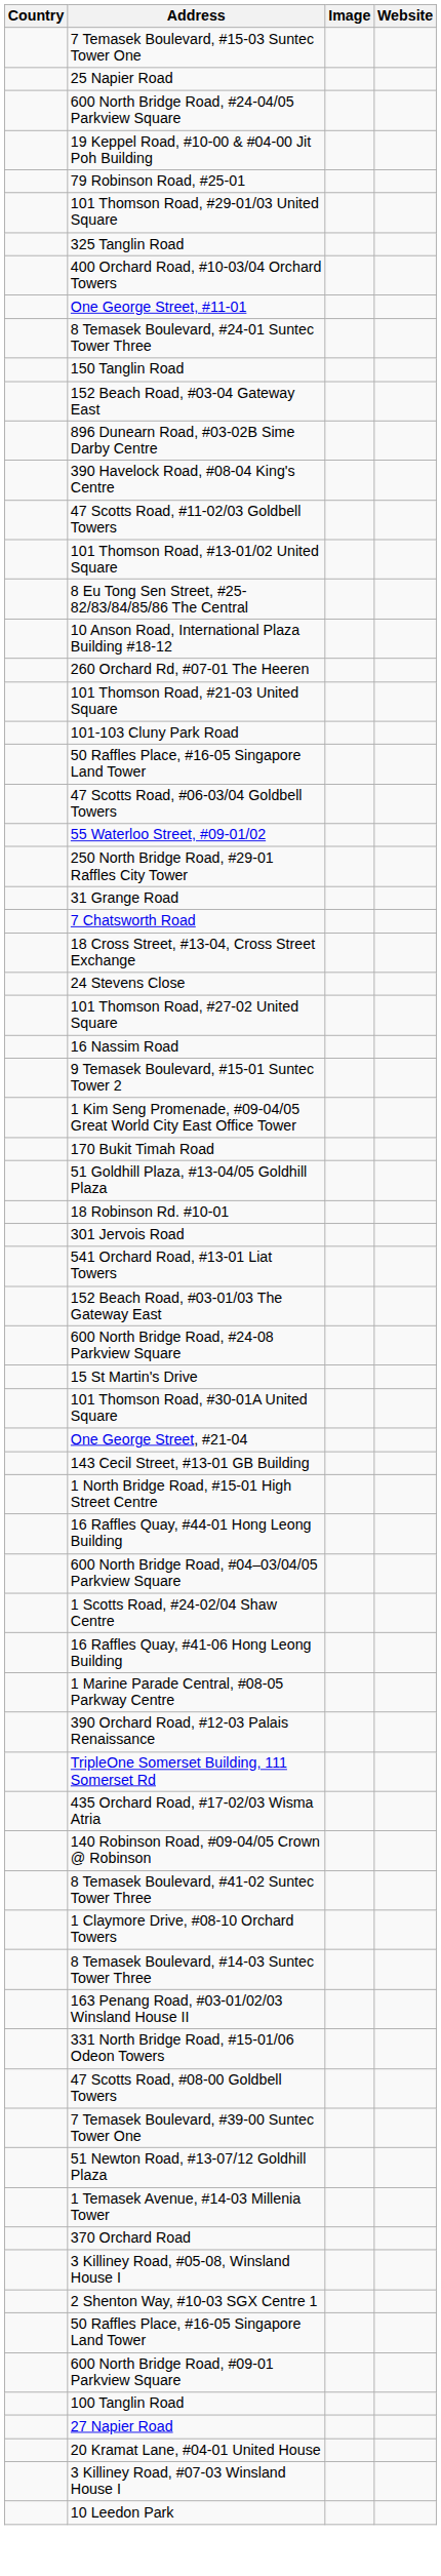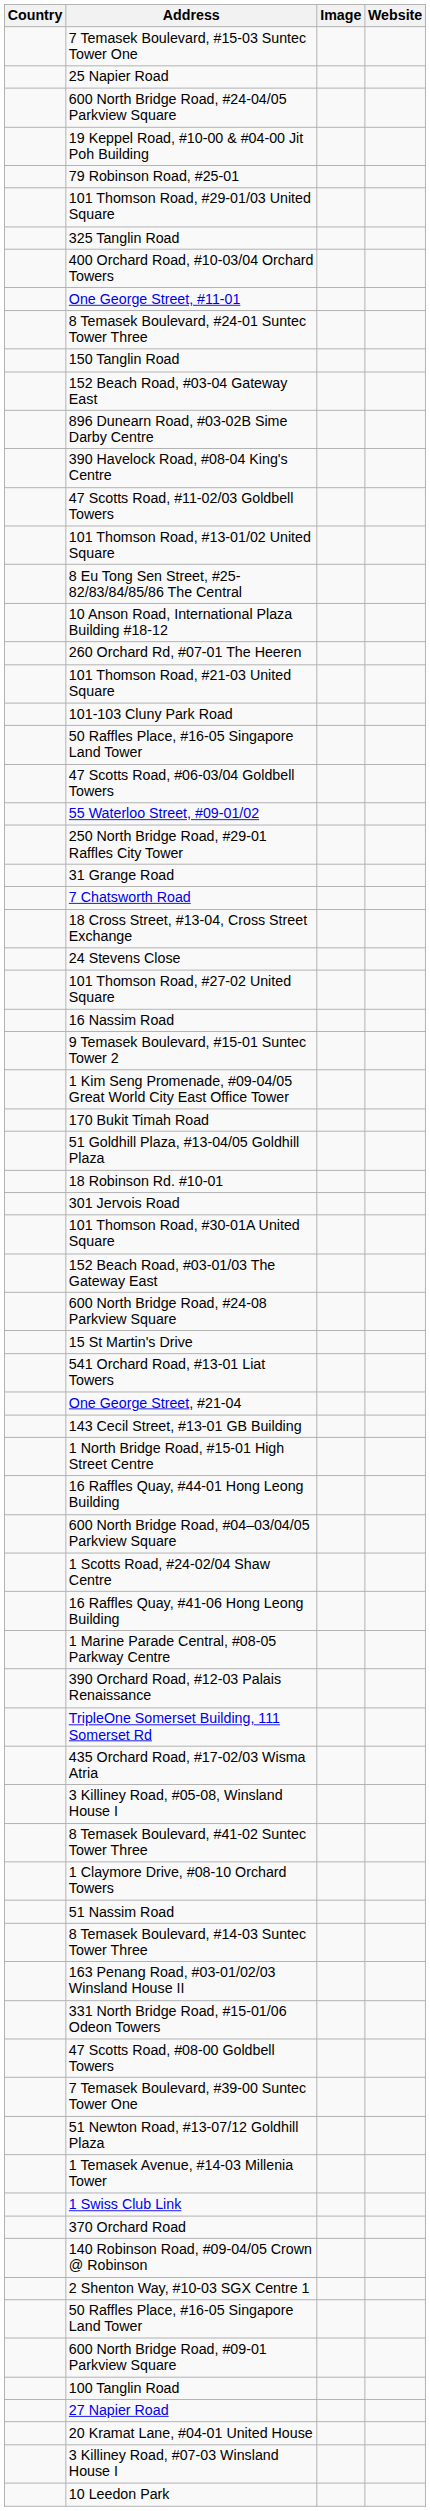rows swapped: 101 Thomson Road, #30-01A United Square <-> 541 Orchard Road, #13-01 Liat Towers
rows swapped: 3 Killiney Road, #05-08, Winsland House I <-> 140 Robinson Road, #09-04/05 Crown @ Robinson
+ row: 51 Nassim Road
+ row: 1 Swiss Club Link
